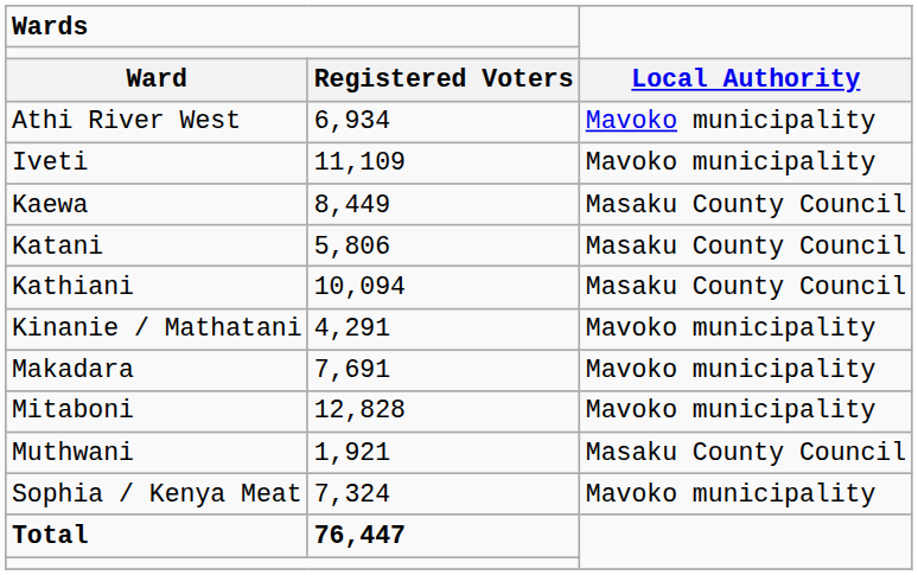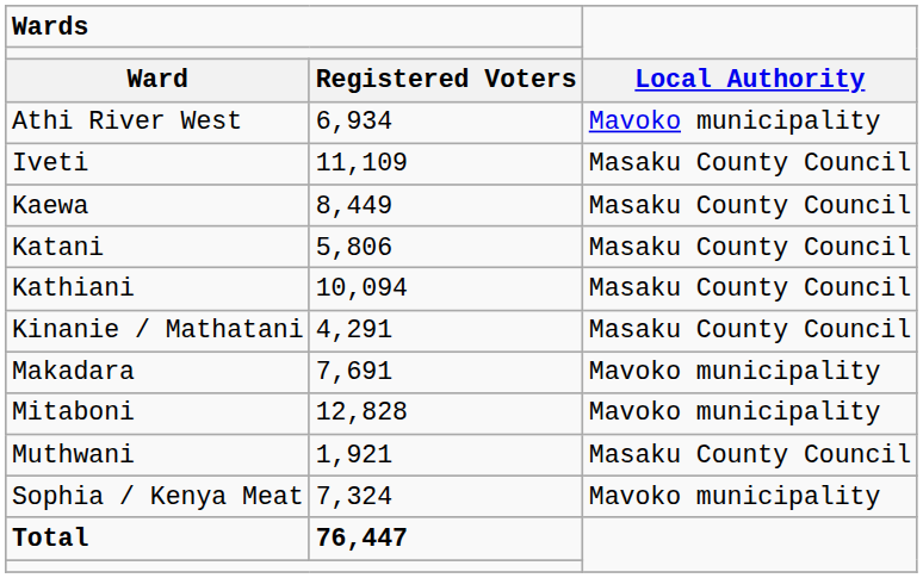Iveti | column 3: Mavoko municipality -> Masaku County Council
Kinanie / Mathatani | column 3: Mavoko municipality -> Masaku County Council
